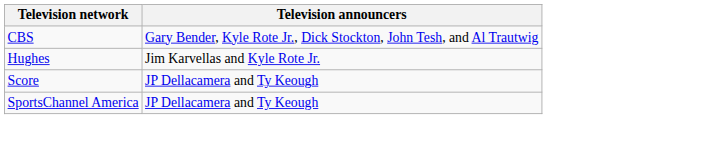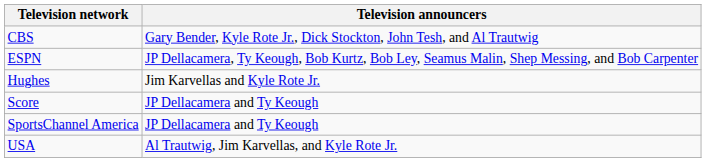+ row: ESPN | JP Dellacamera, Ty Keough, Bob Kurtz, Bob Ley, Seamus Malin, Shep Messing, and Bob Carpenter
+ row: USA | Al Trautwig, Jim Karvellas, and Kyle Rote Jr.
